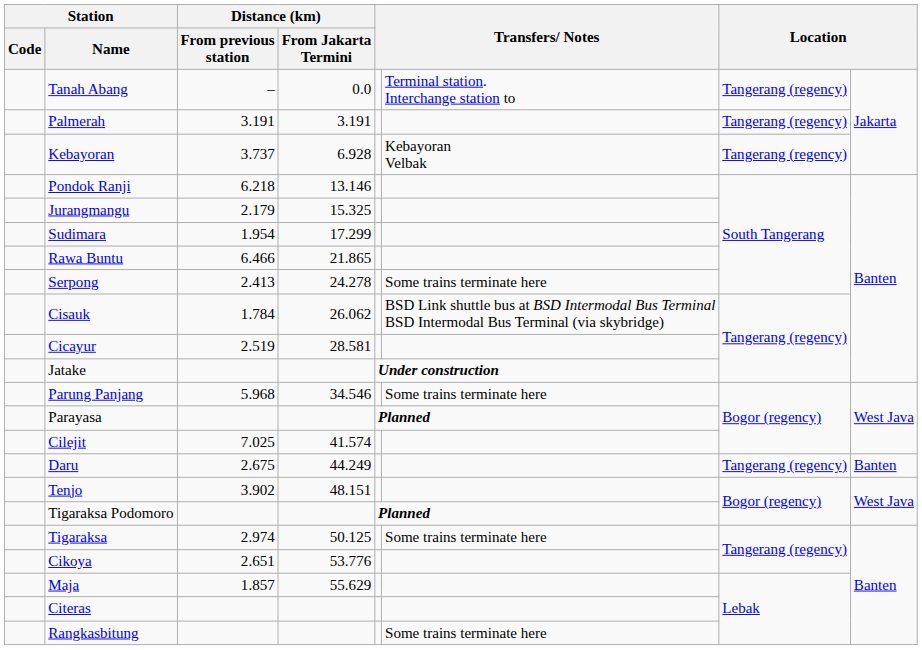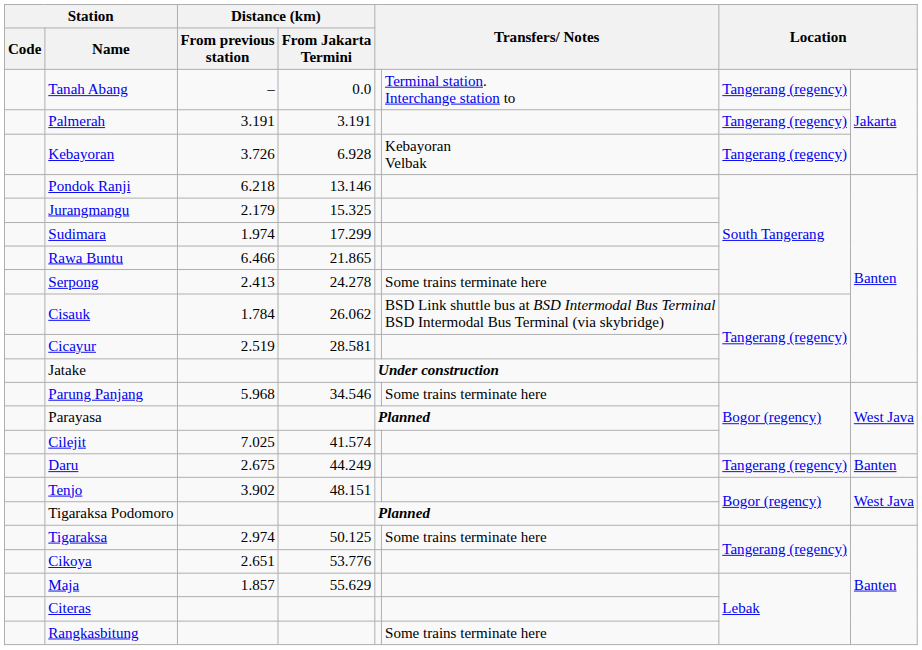Kebayoran | Distance (km) / From previous station: 3.737 -> 3.726
Sudimara | Distance (km) / From previous station: 1.954 -> 1.974
